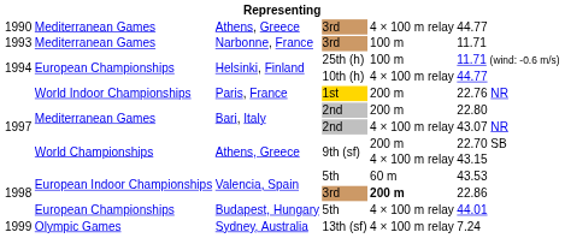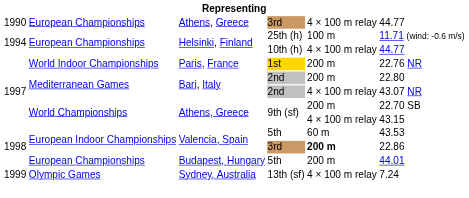Athens, Greece / 3rd | column 2: Mediterranean Games -> European Championships
- row: 1993 | Mediterranean Games | Narbonne, France | 3rd | 100 m | 11.71
Budapest, Hungary | column 5: 4 × 100 m relay -> 200 m
